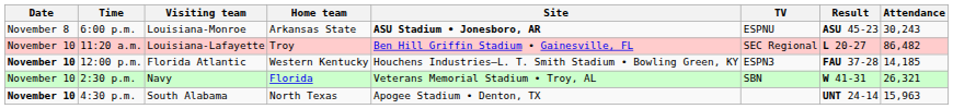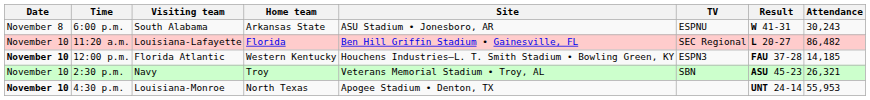6:00 p.m. | Visiting team: Louisiana-Monroe -> South Alabama
6:00 p.m. | Site: bold -> normal
6:00 p.m. | Result: ASU 45-23 -> W 41-31
11:20 a.m. | Home team: Troy -> Florida
2:30 p.m. | Home team: Florida -> Troy
2:30 p.m. | Result: W 41-31 -> ASU 45-23
4:30 p.m. | Visiting team: South Alabama -> Louisiana-Monroe
4:30 p.m. | Attendance: 15,963 -> 55,953
